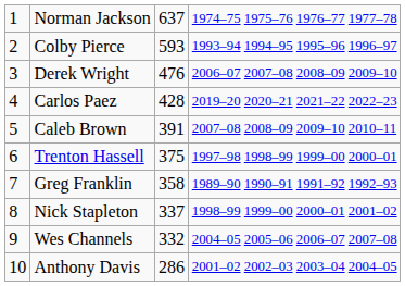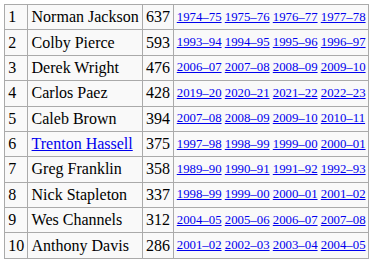Caleb Brown | column 3: 391 -> 394
Wes Channels | column 3: 332 -> 312
